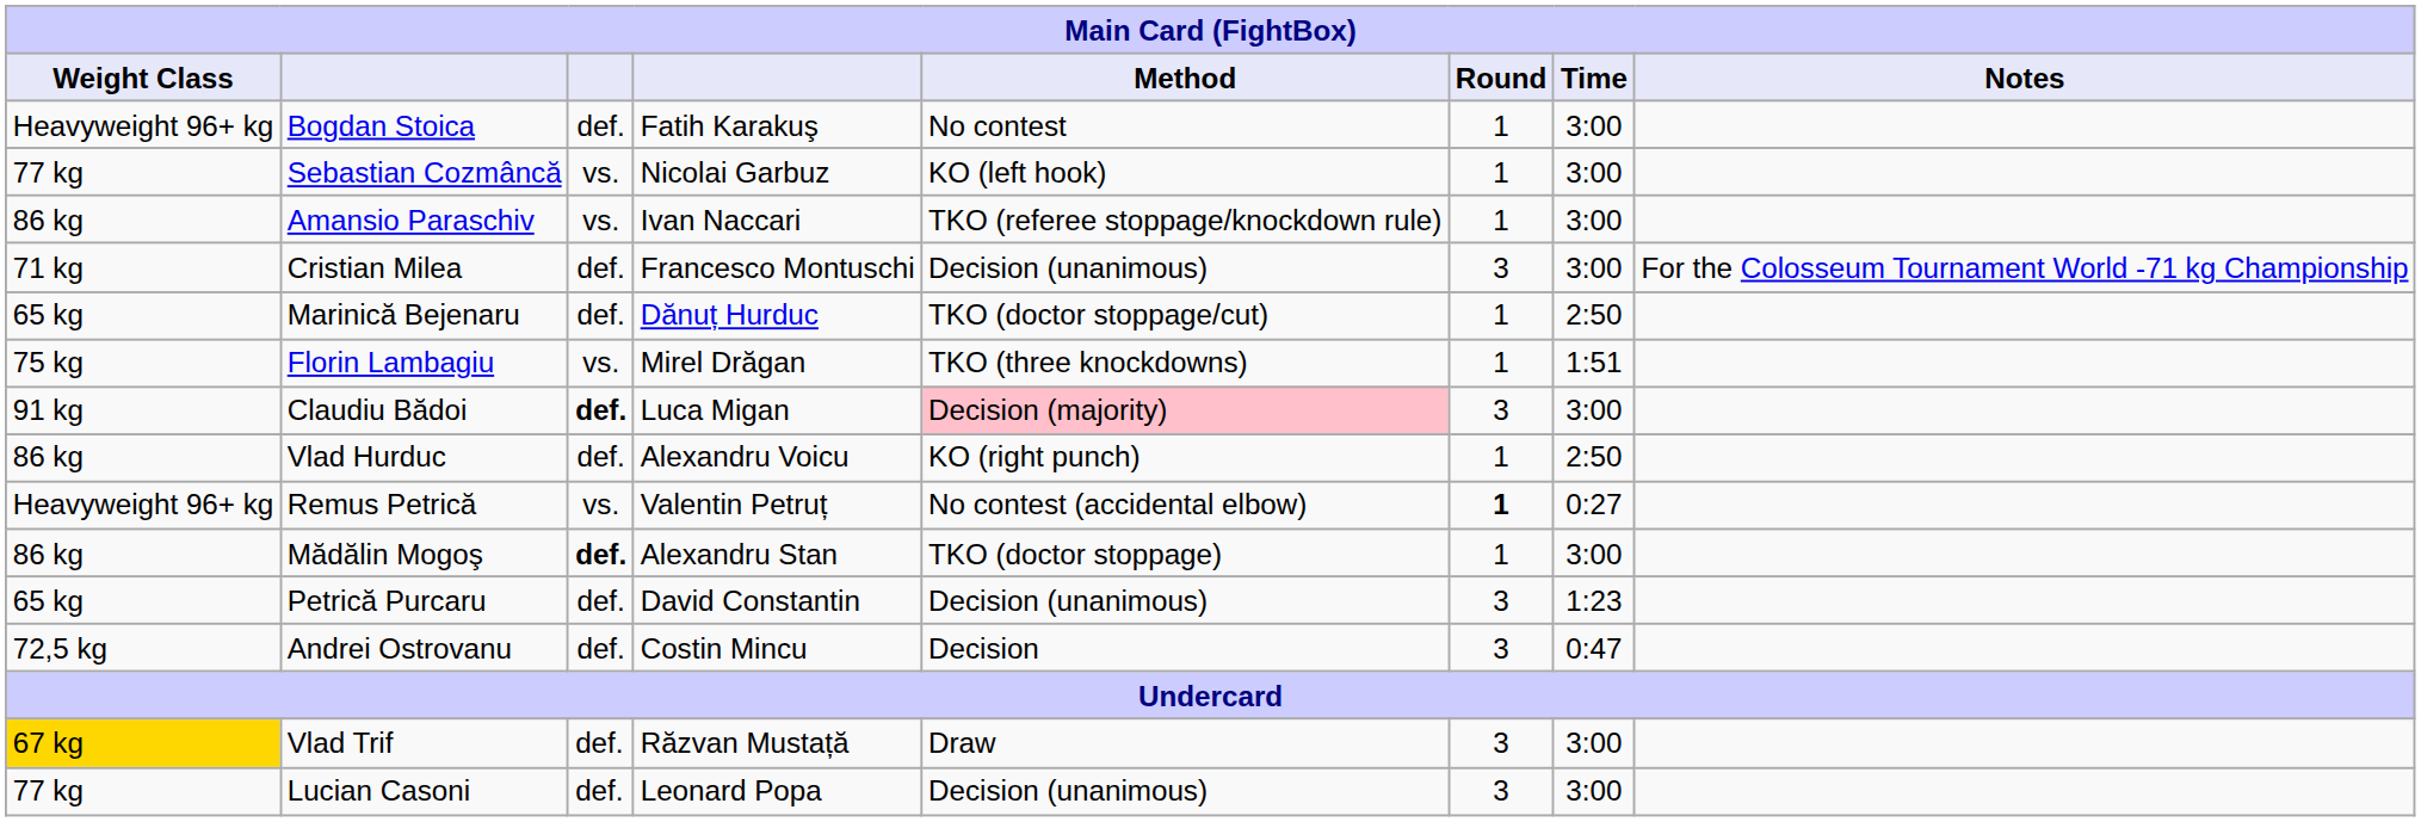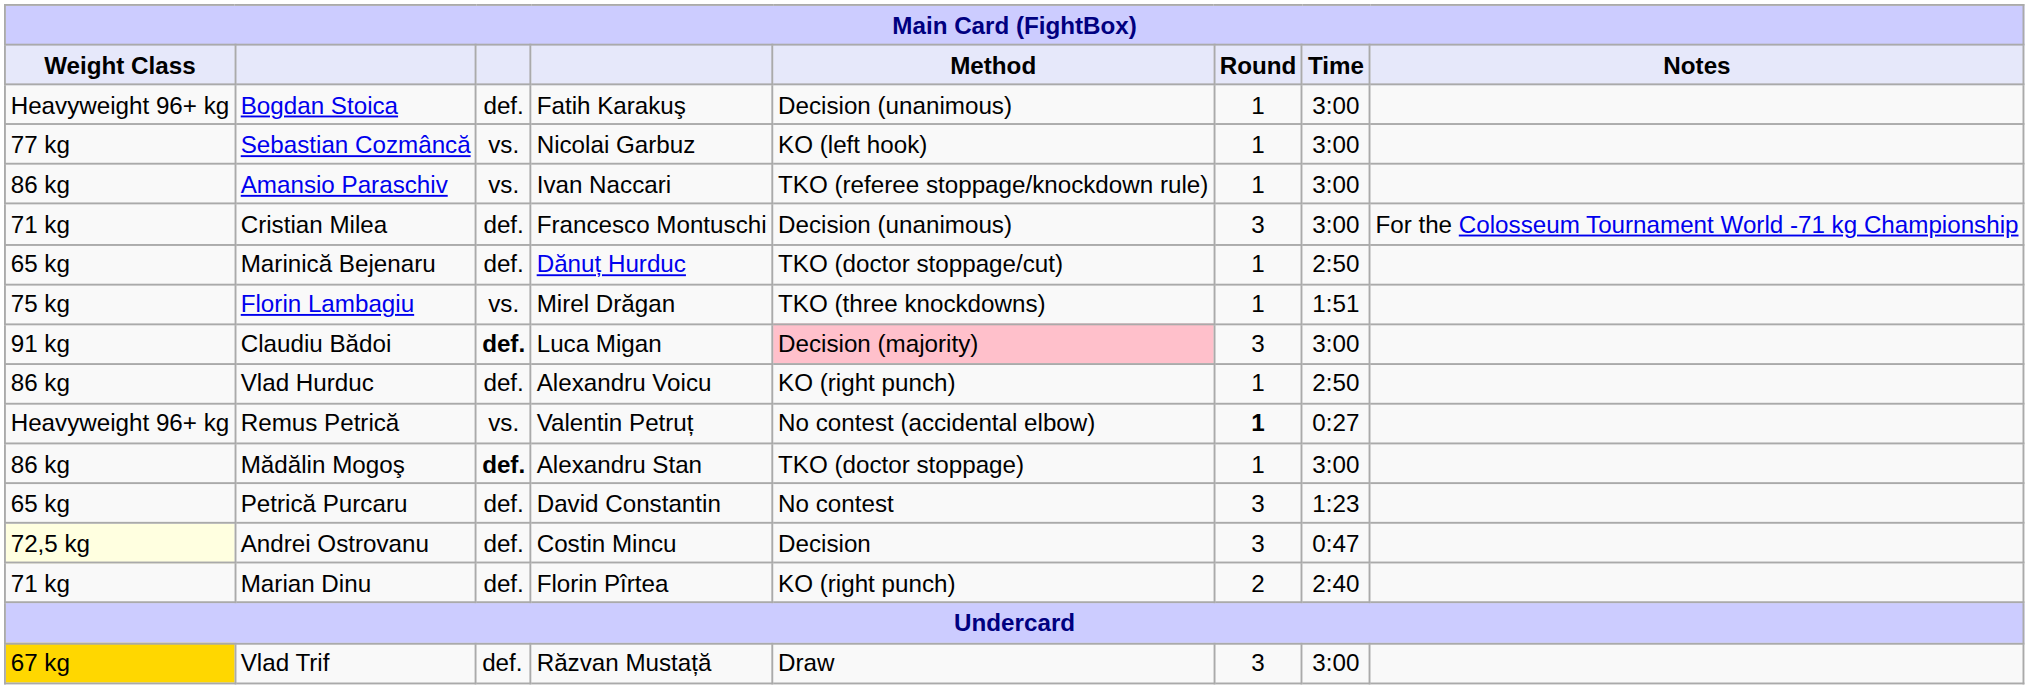Bogdan Stoica | Method: No contest -> Decision (unanimous)
Petrică Purcaru | Method: Decision (unanimous) -> No contest
Andrei Ostrovanu | Weight Class: no background -> lightyellow background
+ row: 71 kg | Marian Dinu | def. | Florin Pîrtea | KO (right punch) | 2 | 2:40
- row: 77 kg | Lucian Casoni | def. | Leonard Popa | Decision (unanimous) | 3 | 3:00
